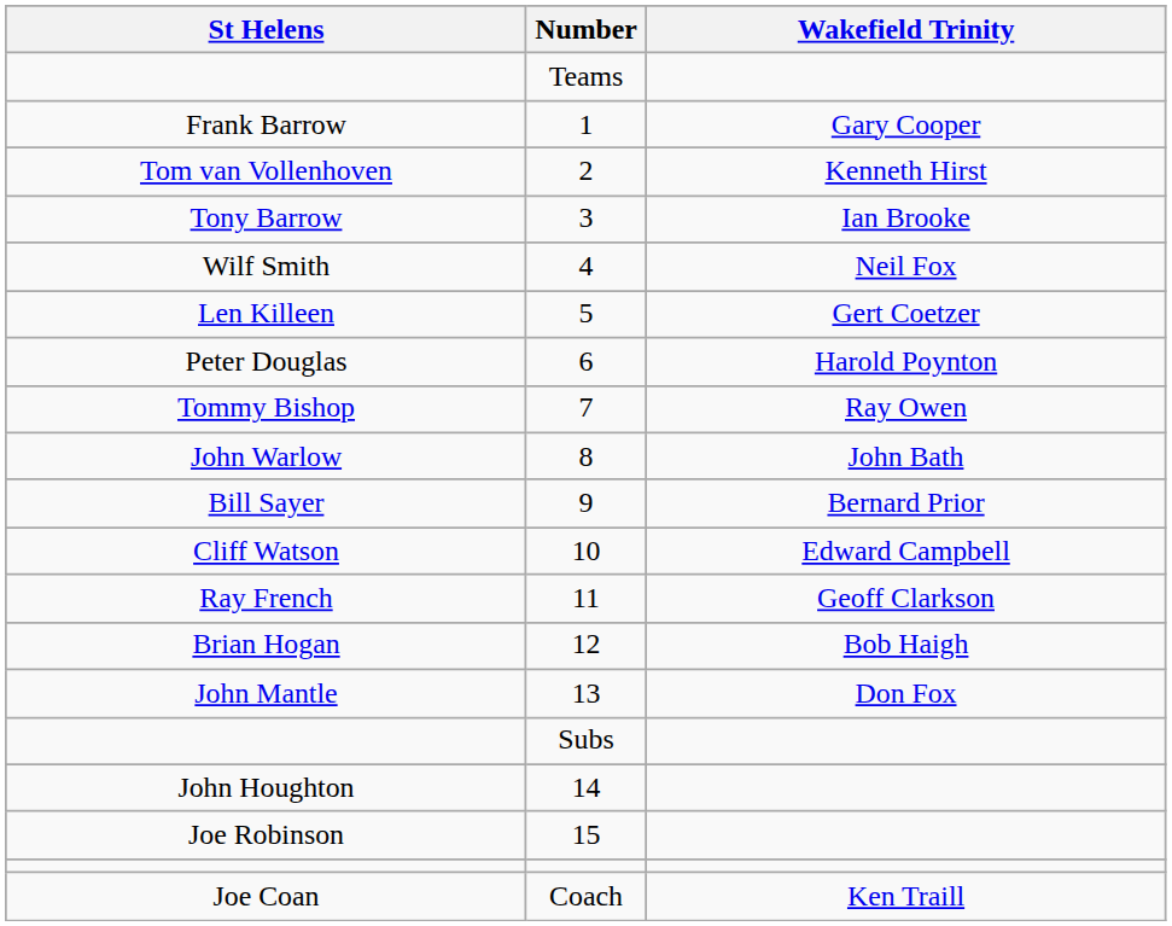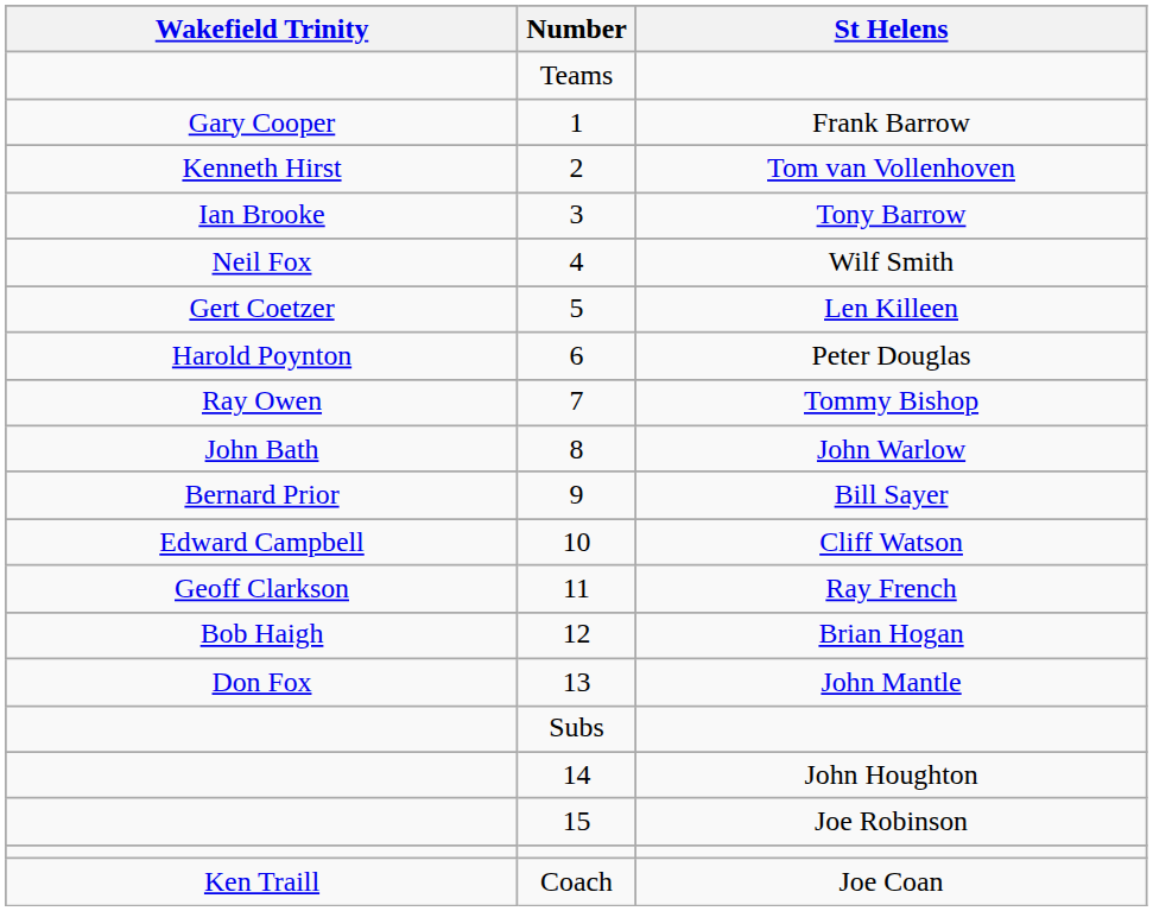columns swapped: Wakefield Trinity <-> St Helens
